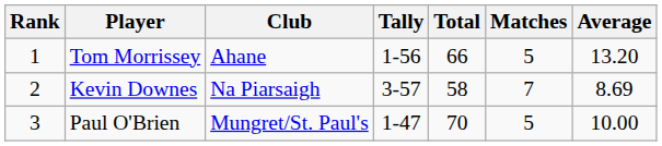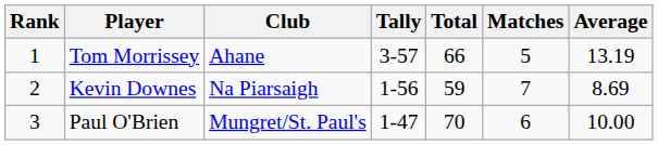Tom Morrissey | Tally: 1-56 -> 3-57
Tom Morrissey | Average: 13.20 -> 13.19
Kevin Downes | Tally: 3-57 -> 1-56
Kevin Downes | Total: 58 -> 59
Paul O'Brien | Matches: 5 -> 6
